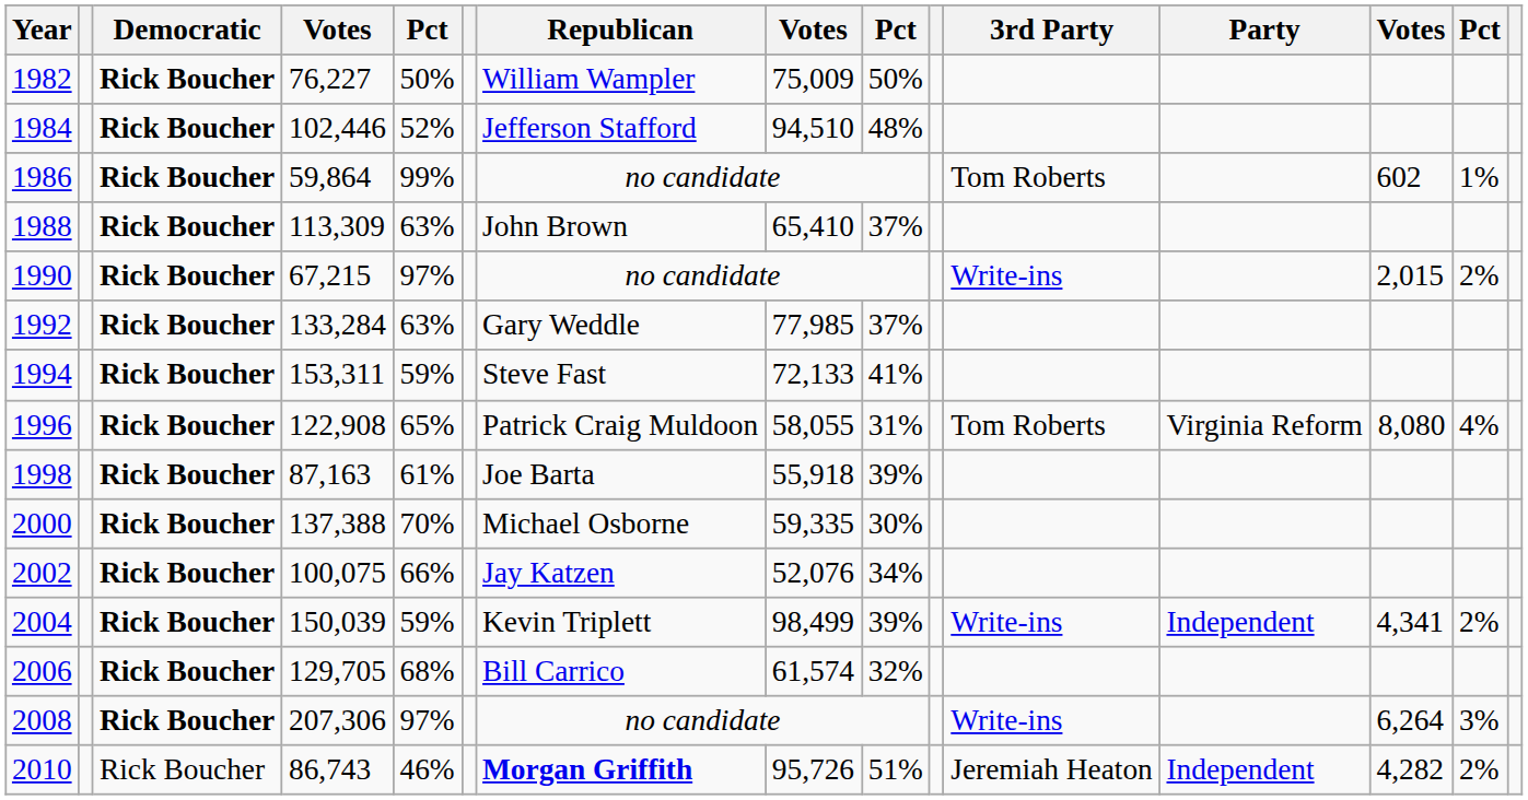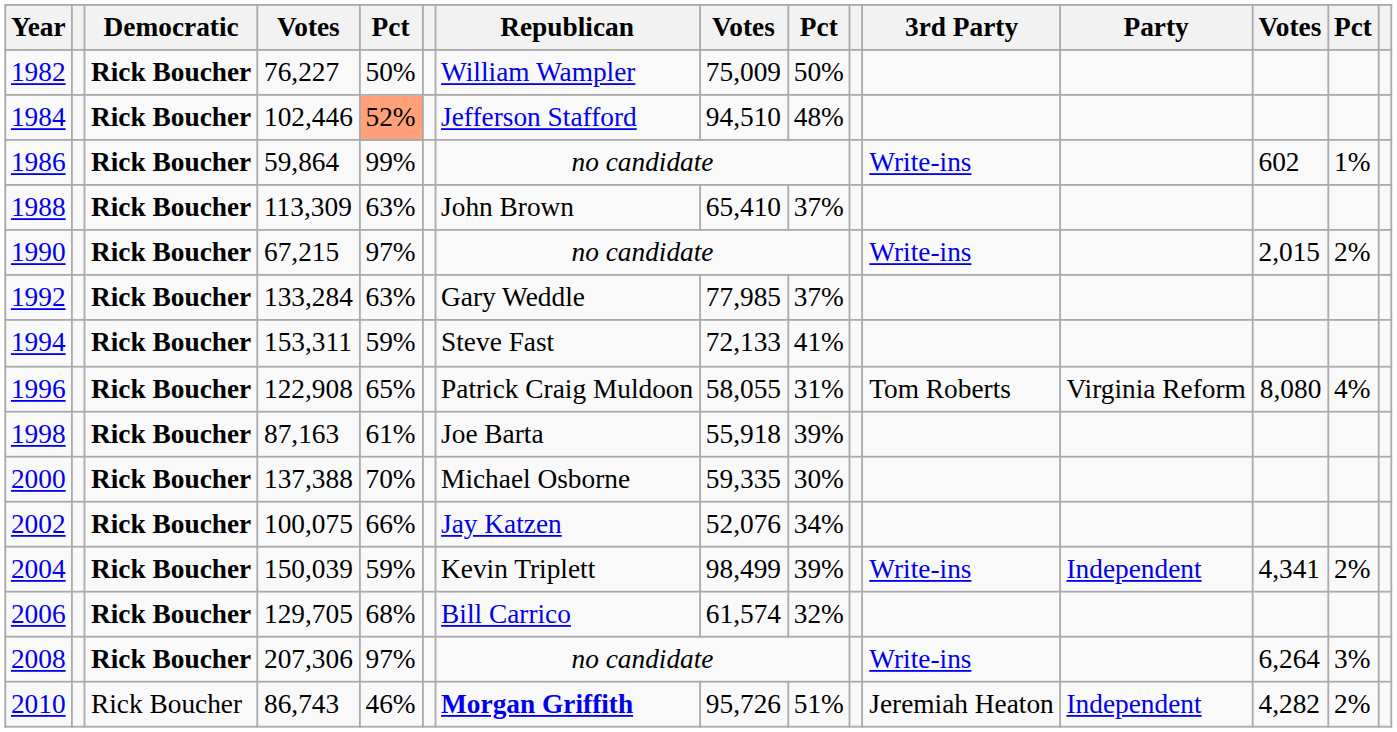1984 | column 5: no background -> lightsalmon background
1986 | 3rd Party: Tom Roberts -> Write-ins
